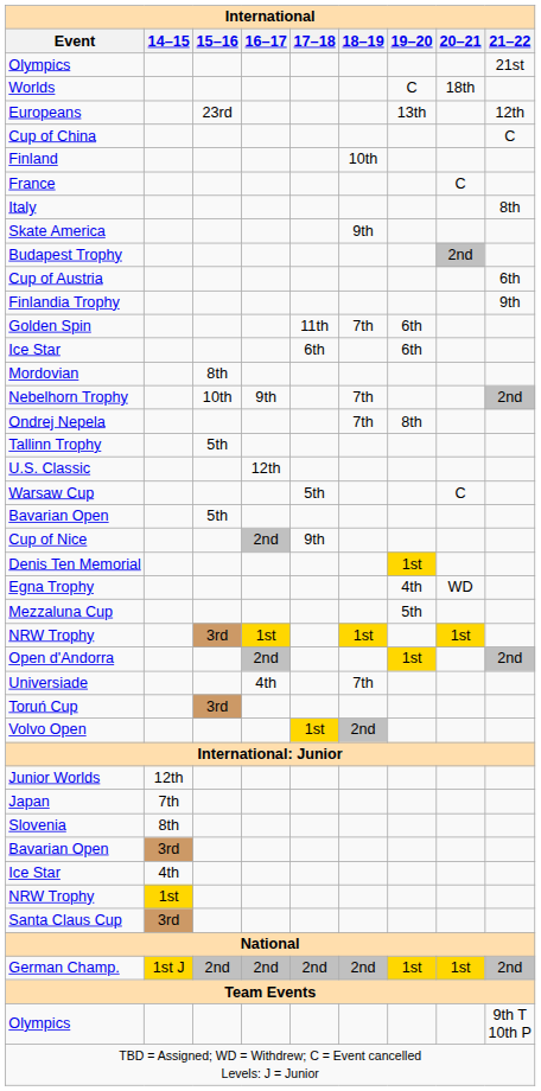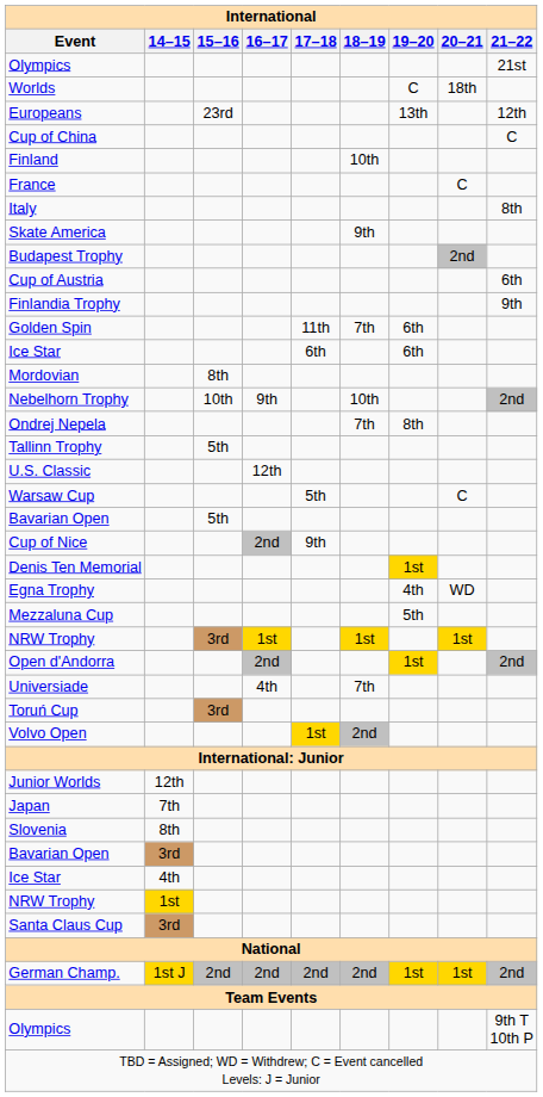Nebelhorn Trophy | 18–19: 7th -> 10th
